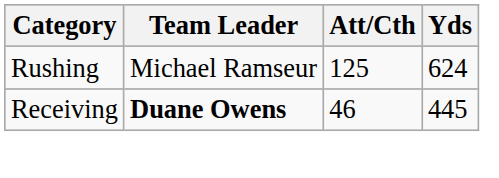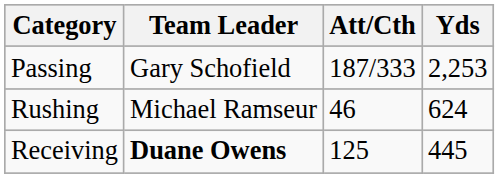+ row: Passing | Gary Schofield | 187/333 | 2,253
Rushing | Att/Cth: 125 -> 46
Receiving | Att/Cth: 46 -> 125
